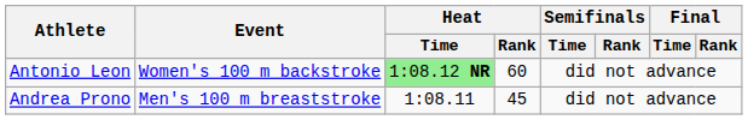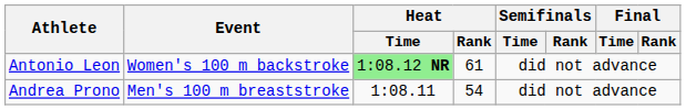Antonio Leon | Heat / Rank: 60 -> 61
Andrea Prono | Heat / Rank: 45 -> 54
